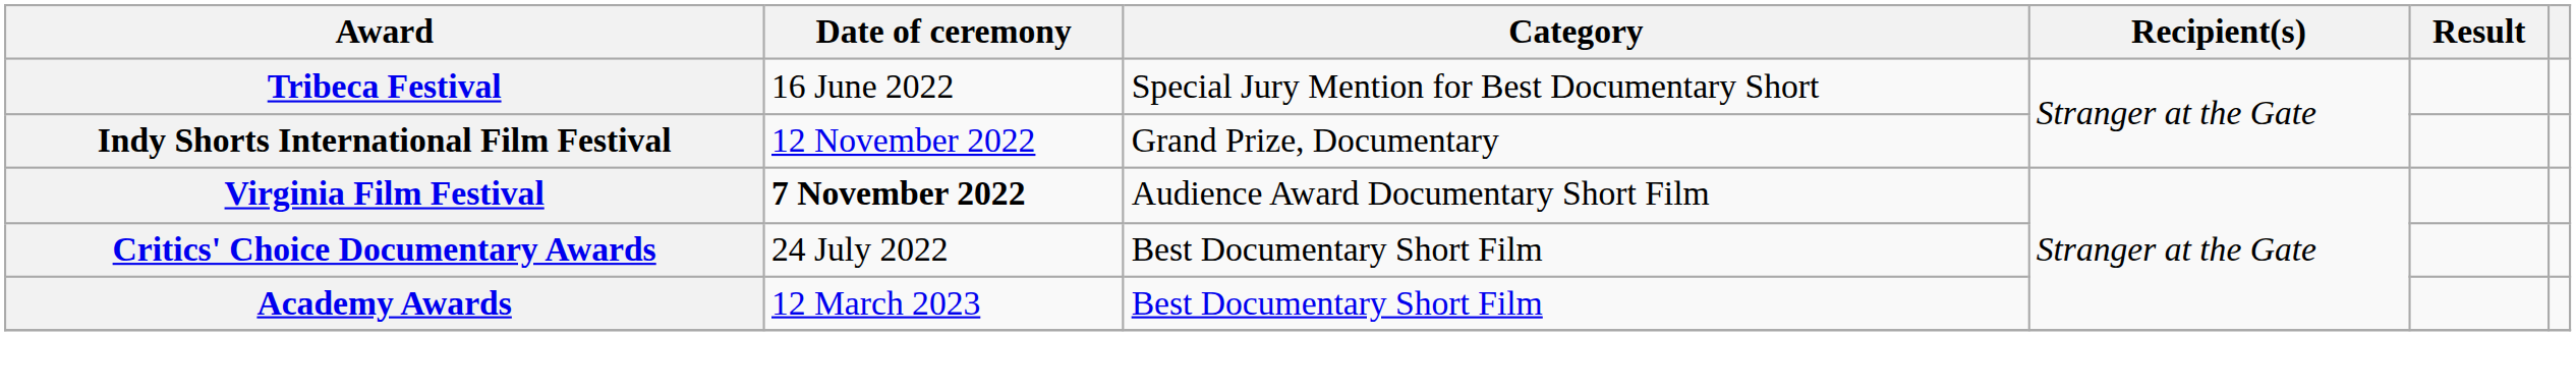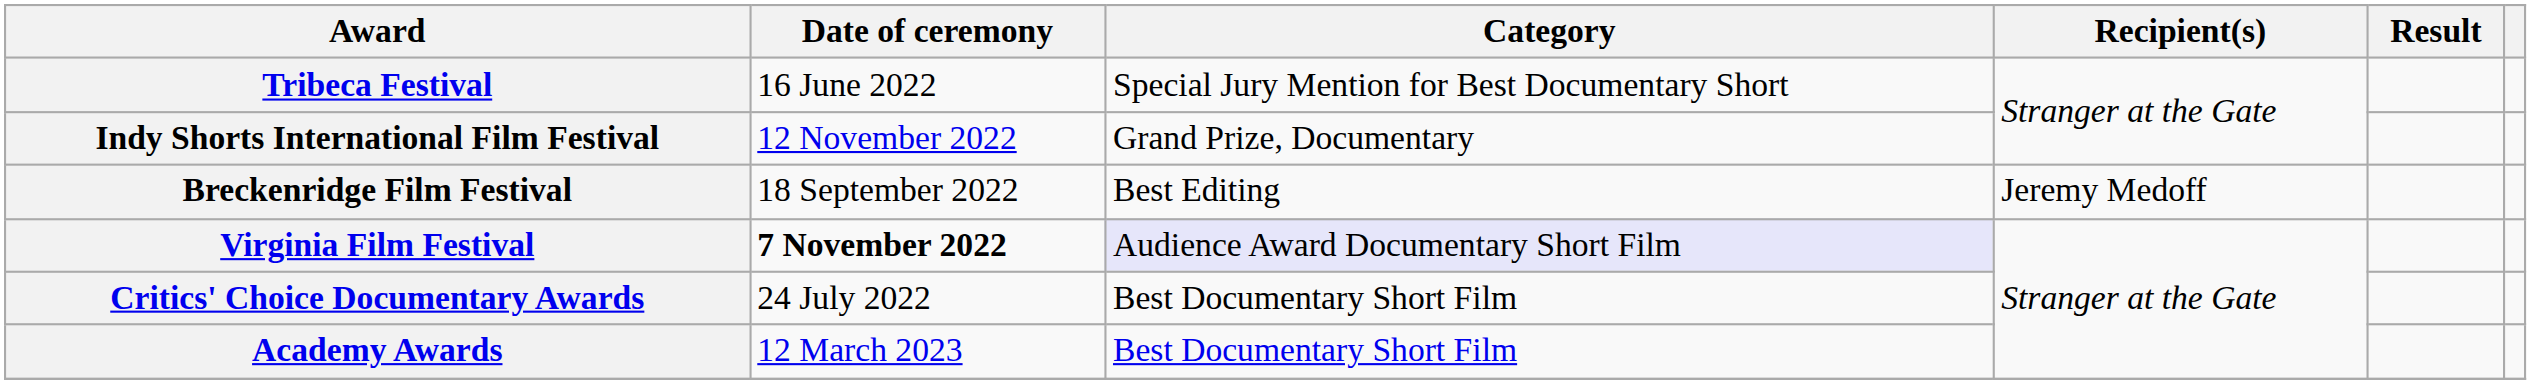+ row: Breckenridge Film Festival | 18 September 2022 | Best Editing | Jeremy Medoff
Virginia Film Festival | Category: no background -> lavender background
